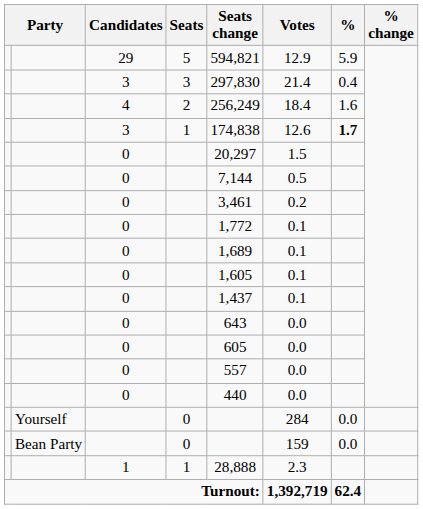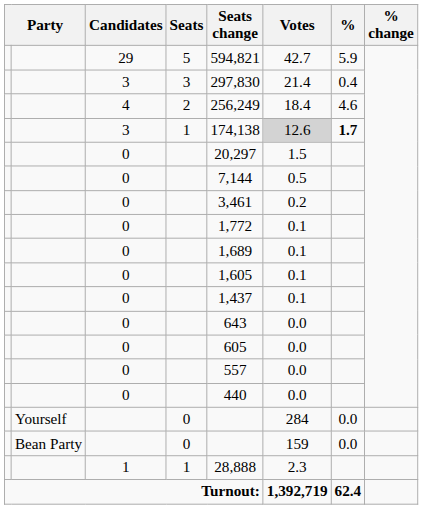29 | Votes: 12.9 -> 42.7
4 | %: 1.6 -> 4.6
3 / 1 | Seats change: 174,838 -> 174,138
3 / 1 | Votes: no background -> lightgrey background
